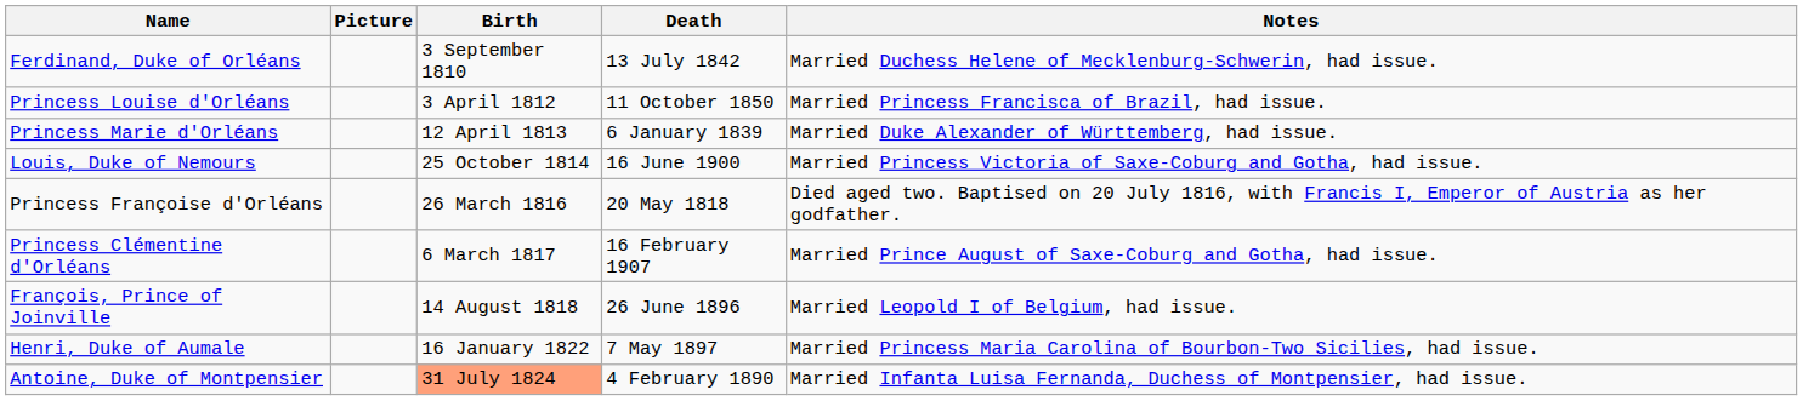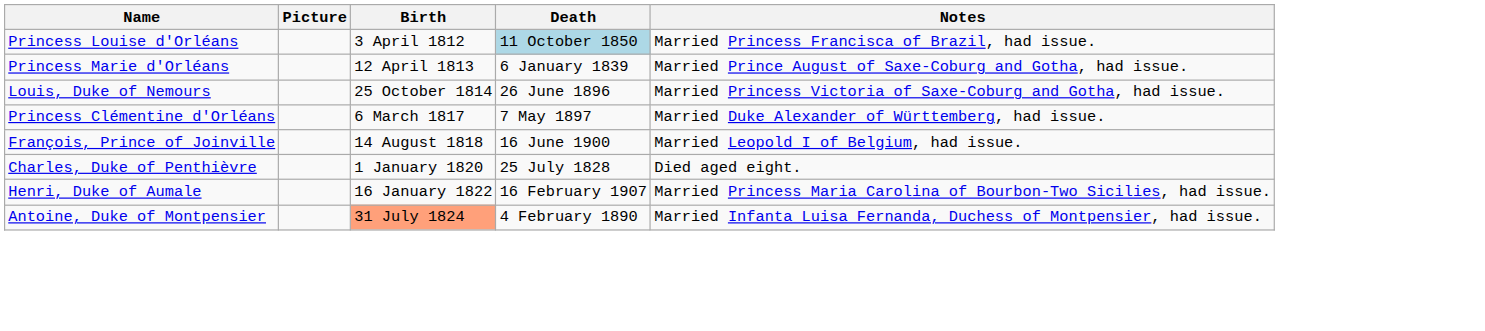- row: Ferdinand, Duke of Orléans | 3 September 1810 | 13 July 1842 | Married Duchess Helene of Mecklenburg-Schwerin, had issue.
Princess Louise d'Orléans | Death: no background -> lightblue background
Princess Marie d'Orléans | Notes: Married Duke Alexander of Württemberg, had issue. -> Married Prince August of Saxe-Coburg and Gotha, had issue.
Louis, Duke of Nemours | Death: 16 June 1900 -> 26 June 1896
- row: Princess Françoise d'Orléans | 26 March 1816 | 20 May 1818 | Died aged two. Baptised on 20 July 1816, with Francis I, Emperor of Austria as her godfather.
Princess Clémentine d'Orléans | Death: 16 February 1907 -> 7 May 1897
Princess Clémentine d'Orléans | Notes: Married Prince August of Saxe-Coburg and Gotha, had issue. -> Married Duke Alexander of Württemberg, had issue.
François, Prince of Joinville | Death: 26 June 1896 -> 16 June 1900
+ row: Charles, Duke of Penthièvre | 1 January 1820 | 25 July 1828 | Died aged eight.
Henri, Duke of Aumale | Death: 7 May 1897 -> 16 February 1907
